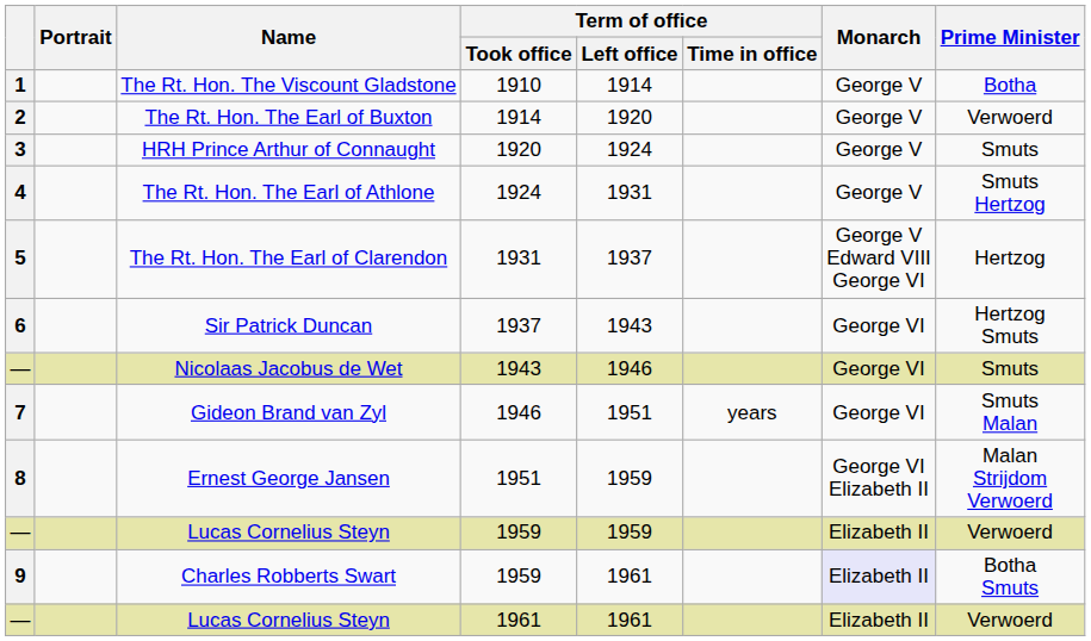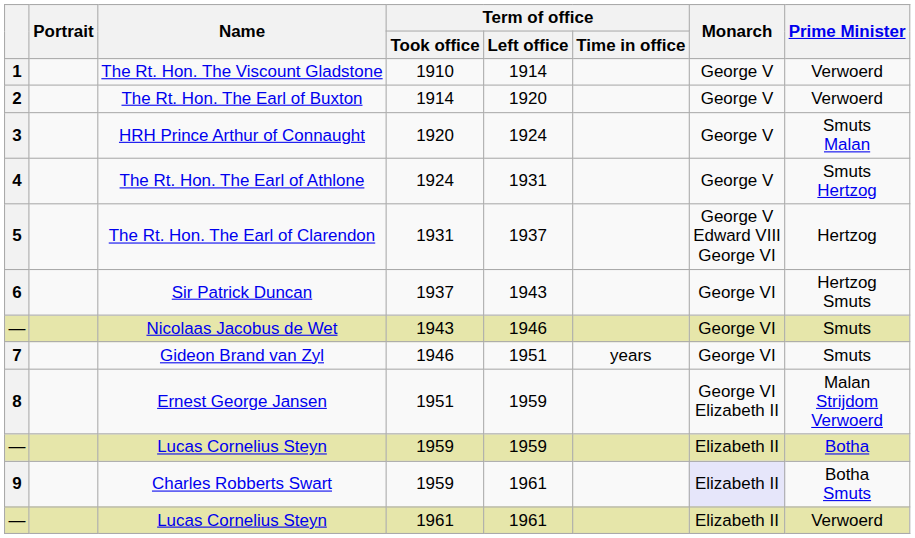The Rt. Hon. The Viscount Gladstone | Prime Minister: Botha -> Verwoerd
HRH Prince Arthur of Connaught | Prime Minister: Smuts -> Smuts Malan
Gideon Brand van Zyl | Prime Minister: Smuts Malan -> Smuts
Lucas Cornelius Steyn / 1959 | Prime Minister: Verwoerd -> Botha
